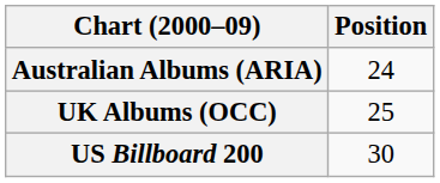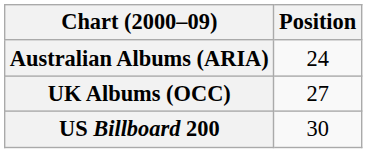UK Albums (OCC) | Position: 25 -> 27
